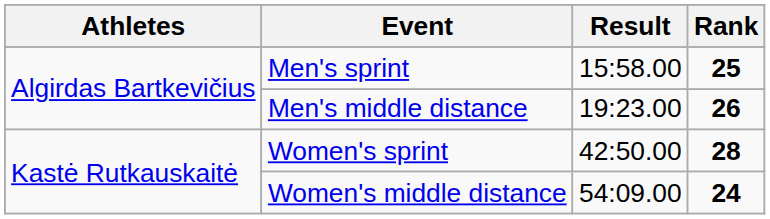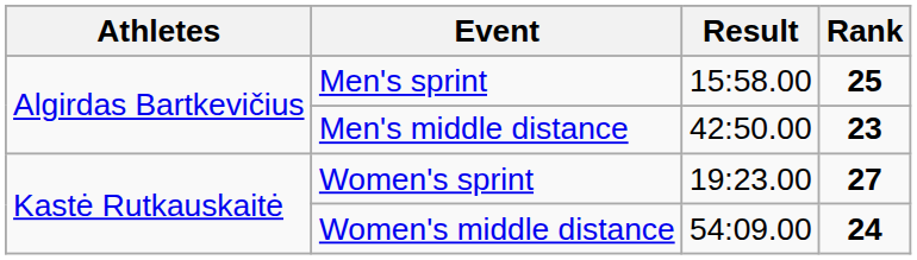Men's middle distance | Result: 19:23.00 -> 42:50.00
Men's middle distance | Rank: 26 -> 23
Women's sprint | Result: 42:50.00 -> 19:23.00
Women's sprint | Rank: 28 -> 27
